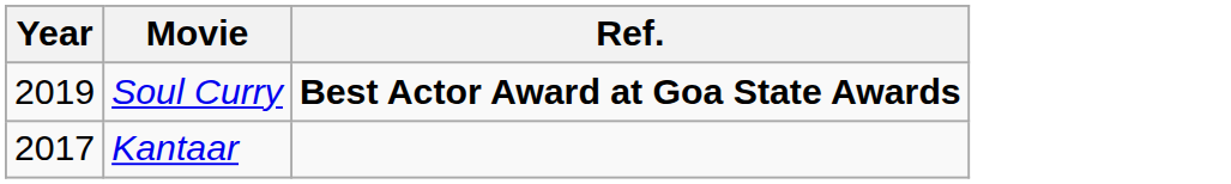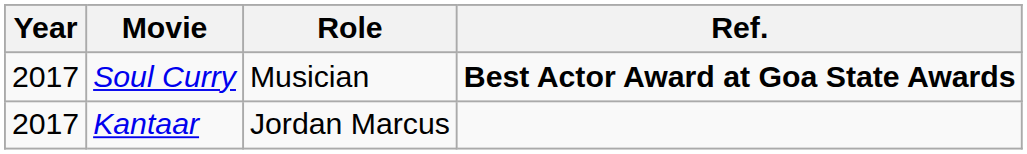+ column: Role | Musician | Jordan Marcus
Soul Curry | Year: 2019 -> 2017
